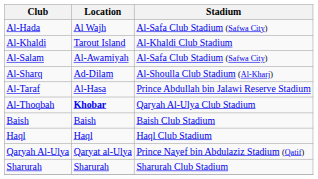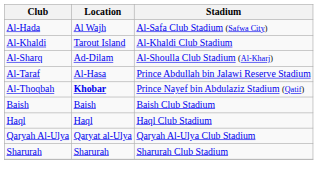- row: Al-Salam | Al-Awamiyah | Al-Safa Club Stadium (Safwa City)
Al-Thoqbah | Stadium: Qaryah Al-Ulya Club Stadium -> Prince Nayef bin Abdulaziz Stadium (Qatif)
Qaryah Al-Ulya | Stadium: Prince Nayef bin Abdulaziz Stadium (Qatif) -> Qaryah Al-Ulya Club Stadium
